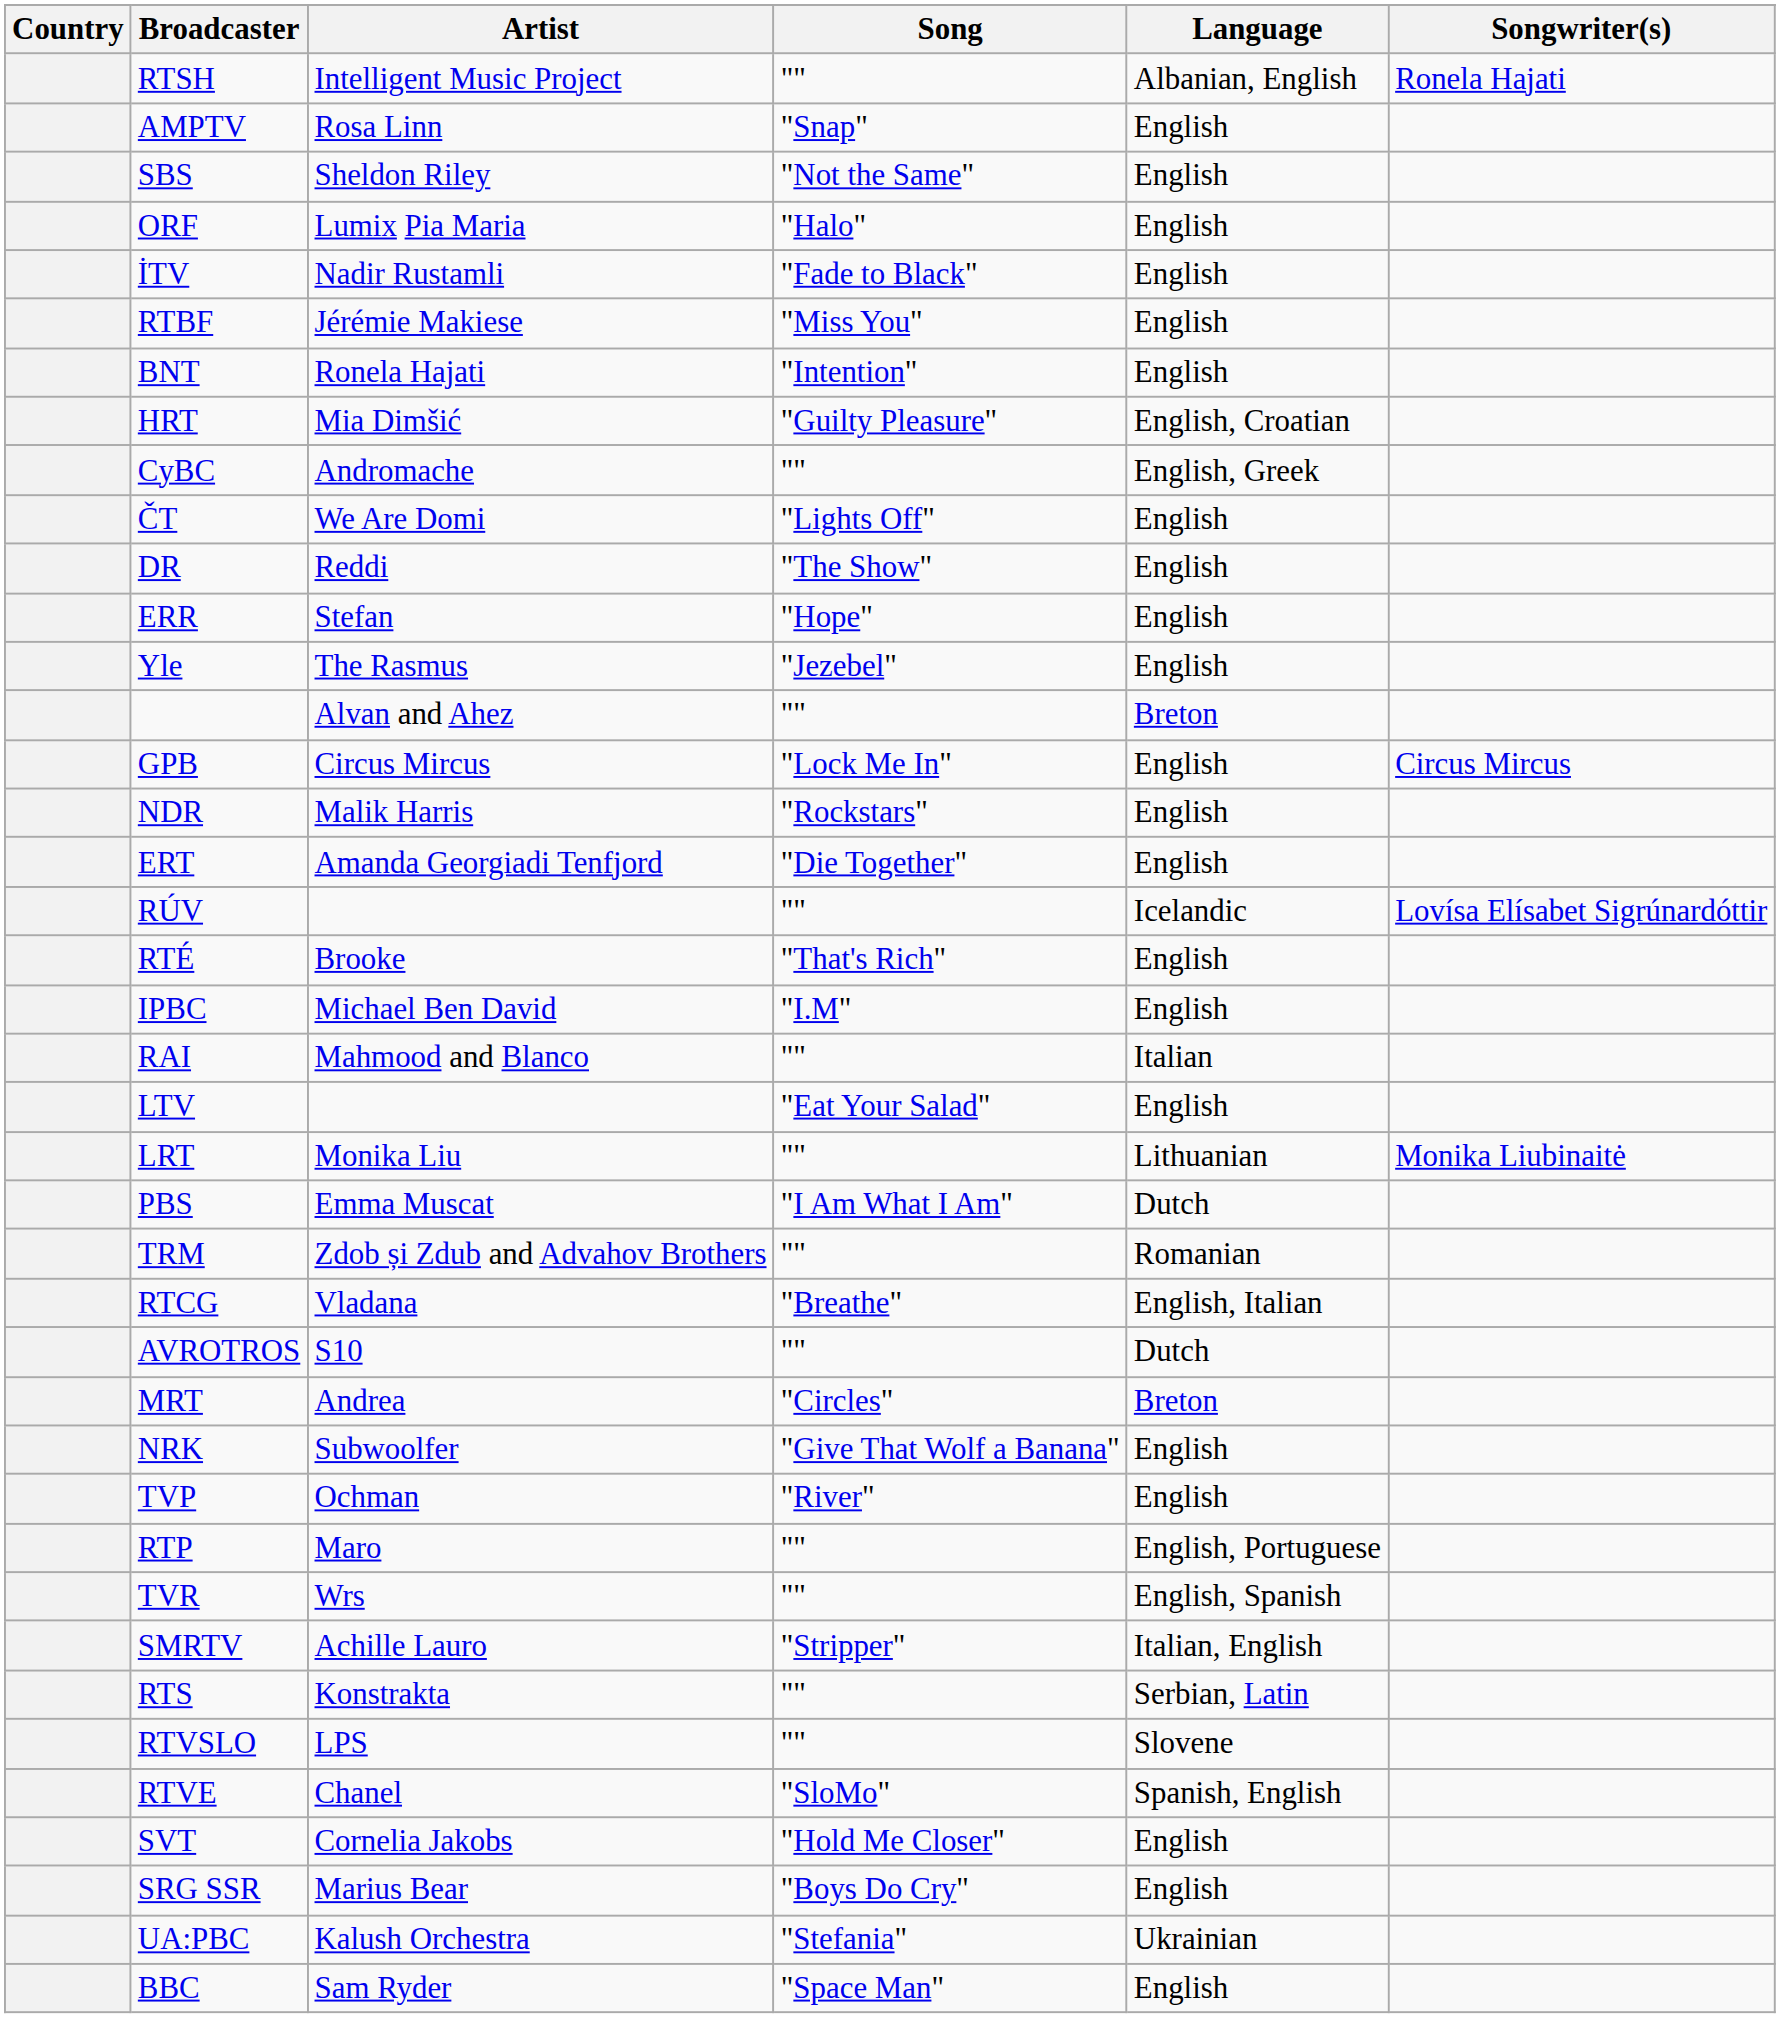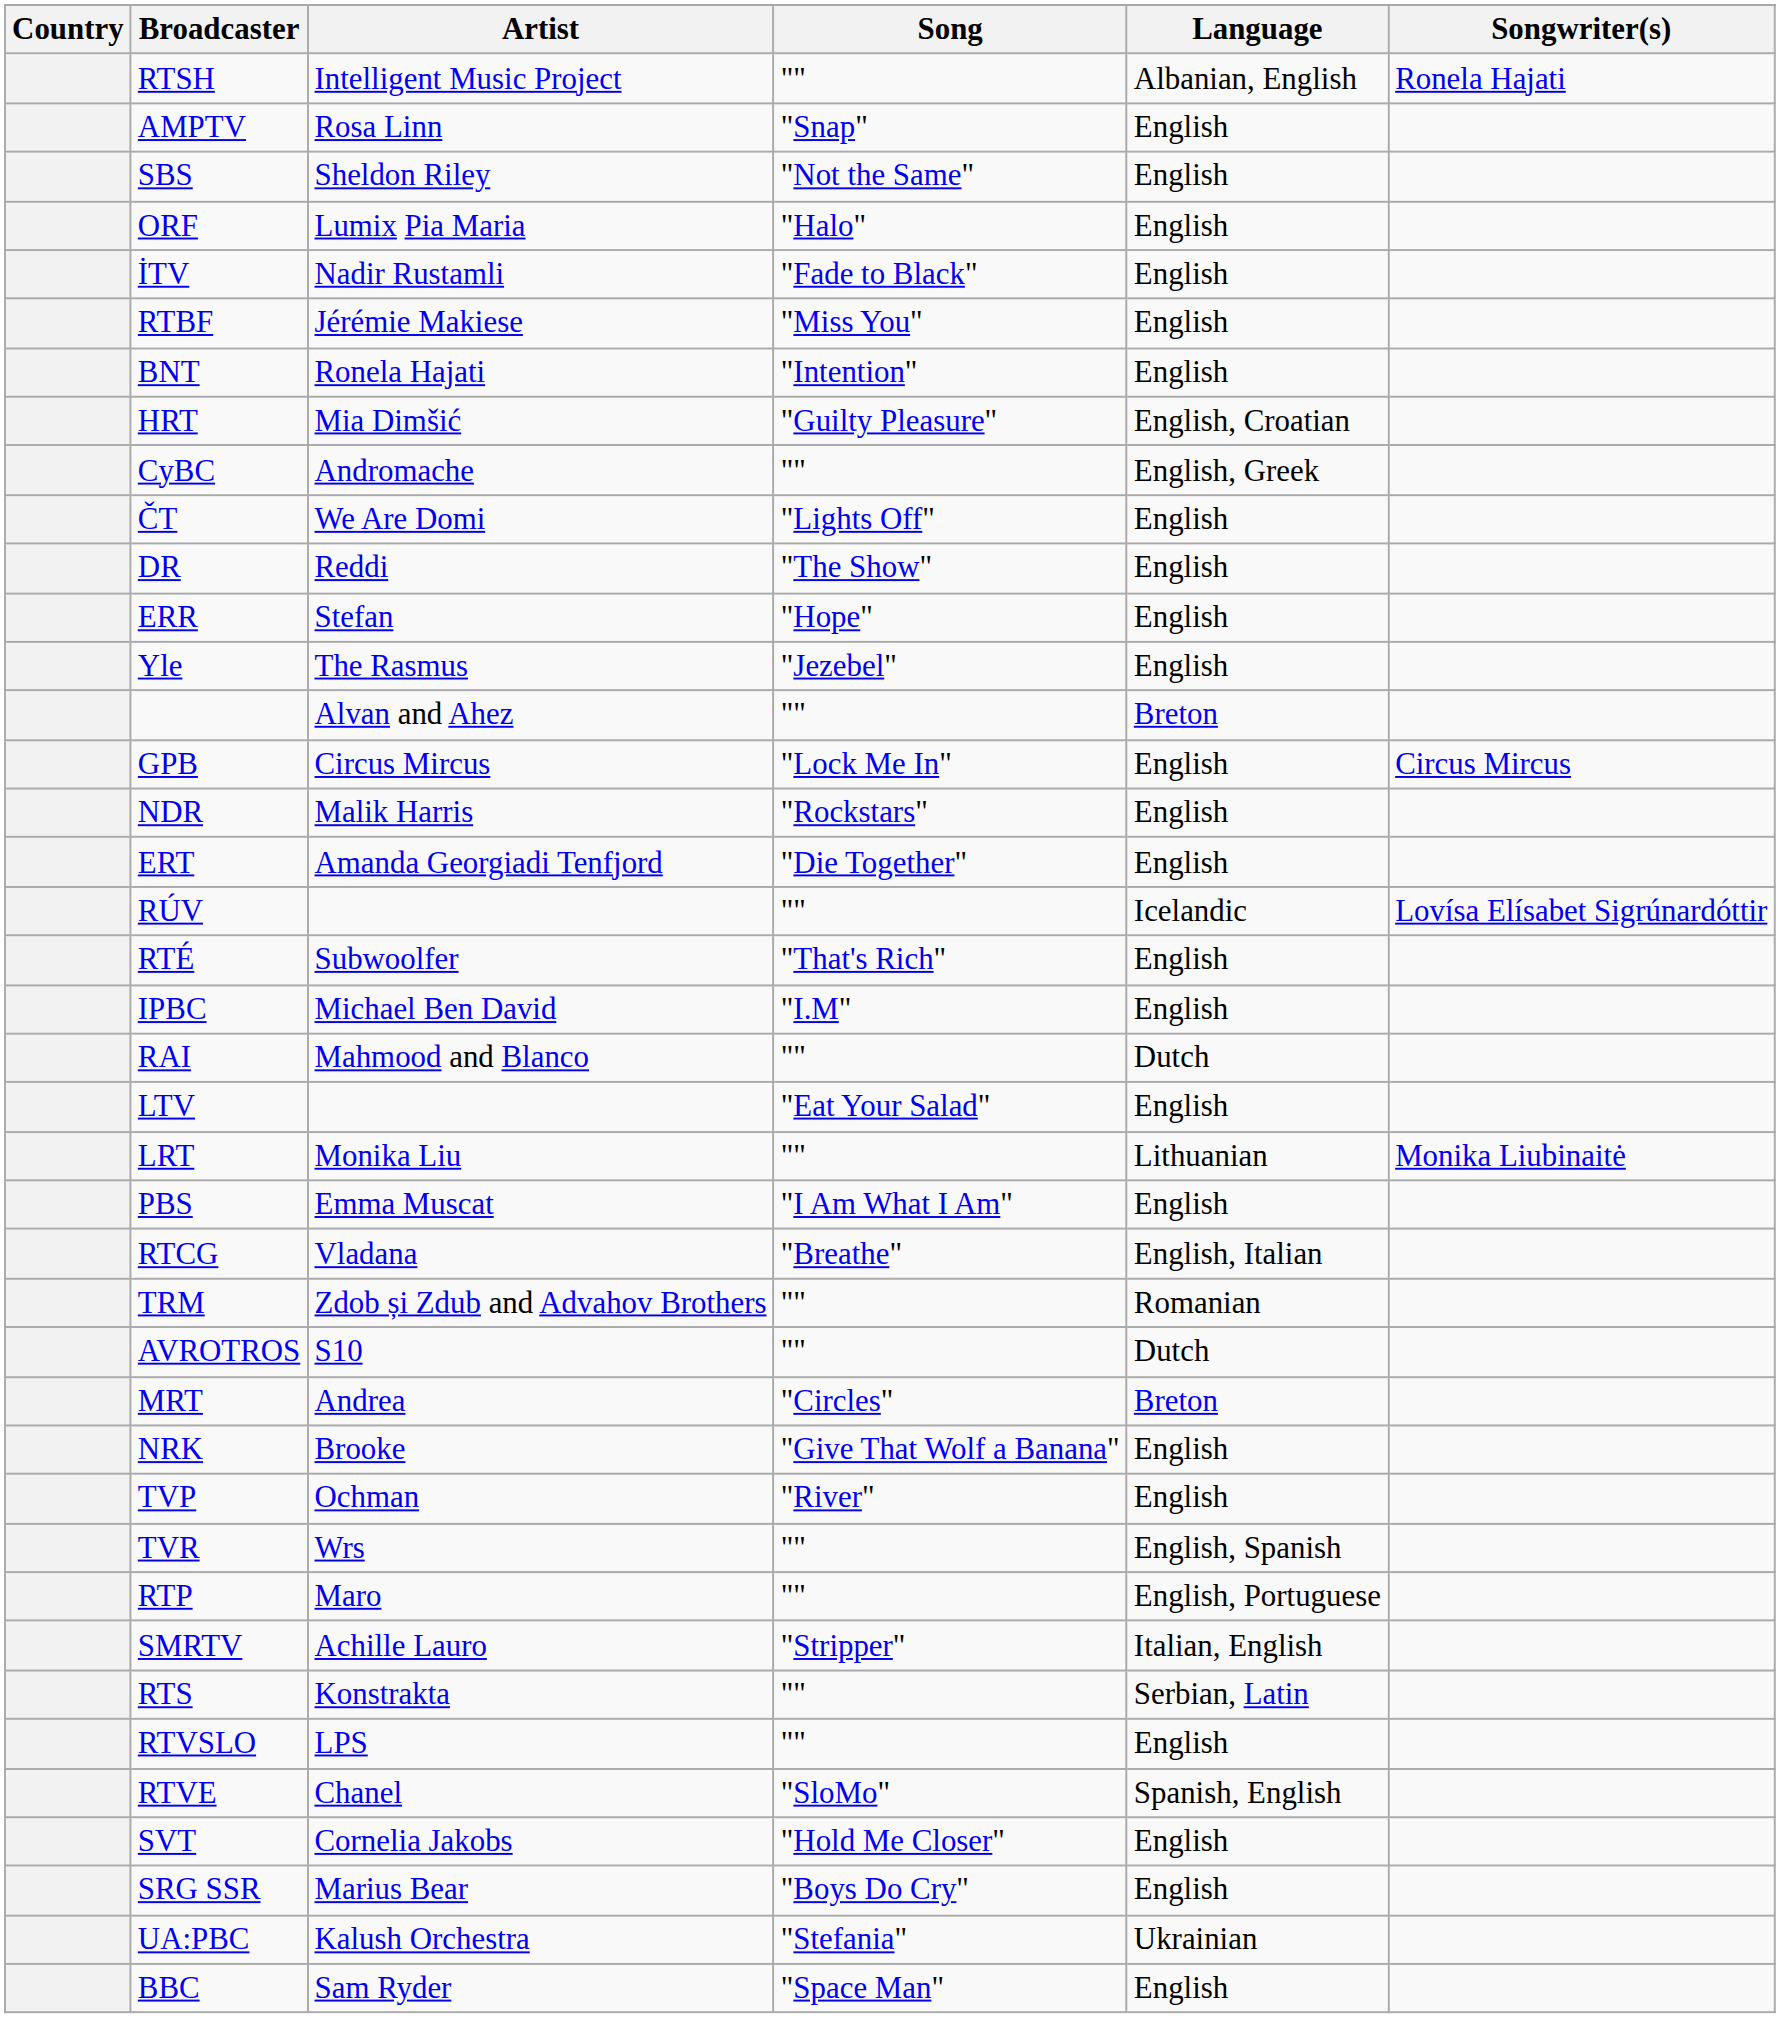RTÉ | Artist: Brooke -> Subwoolfer
RAI | Language: Italian -> Dutch
PBS | Language: Dutch -> English
rows swapped: TRM <-> RTCG
NRK | Artist: Subwoolfer -> Brooke
rows swapped: RTP <-> TVR
RTVSLO | Language: Slovene -> English
